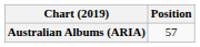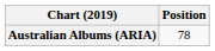Australian Albums (ARIA) | Position: 57 -> 78
